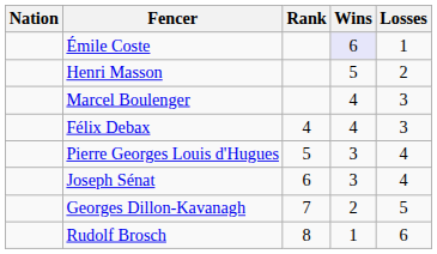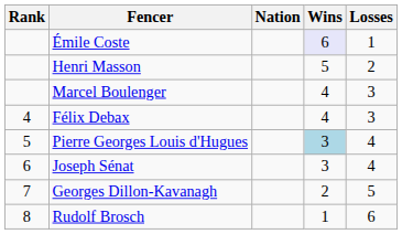columns swapped: Rank <-> Nation
Pierre Georges Louis d'Hugues | Wins: no background -> lightblue background
